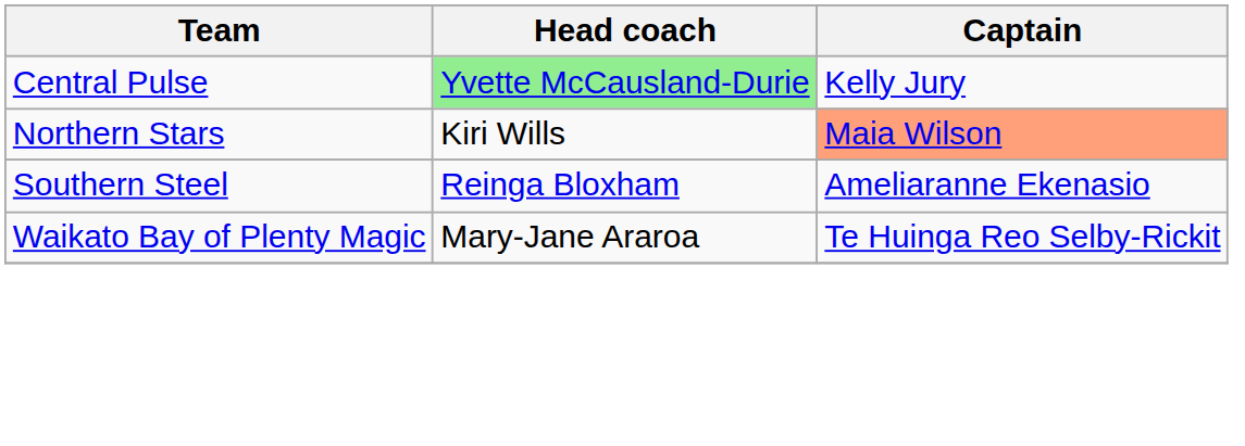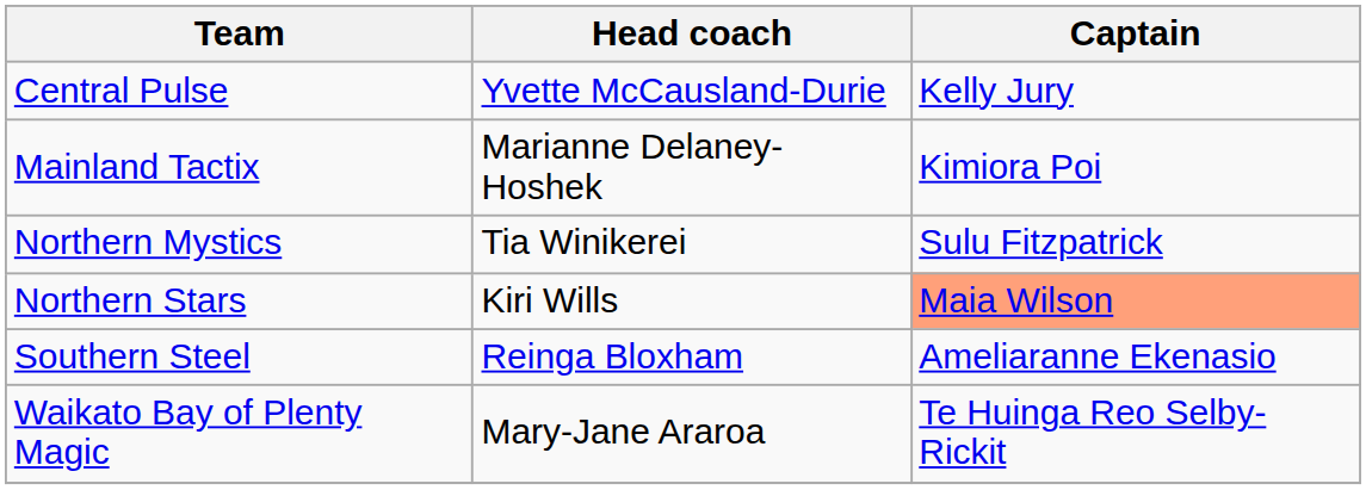Central Pulse | Head coach: lightgreen background -> no background
+ row: Mainland Tactix | Marianne Delaney-Hoshek | Kimiora Poi
+ row: Northern Mystics | Tia Winikerei | Sulu Fitzpatrick
